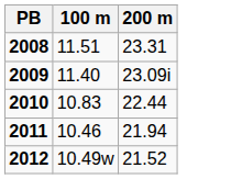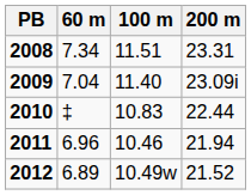+ column: 60 m | 7.34 | 7.04 | ‡ | 6.96 | 6.89
